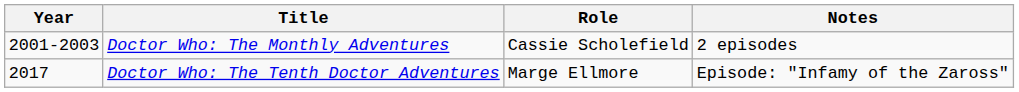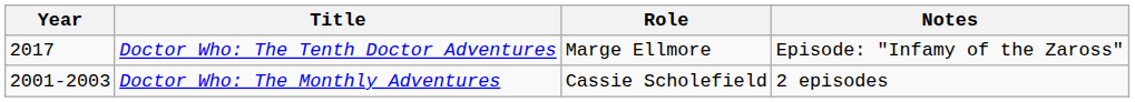rows swapped: Doctor Who: The Monthly Adventures <-> Doctor Who: The Tenth Doctor Adventures
